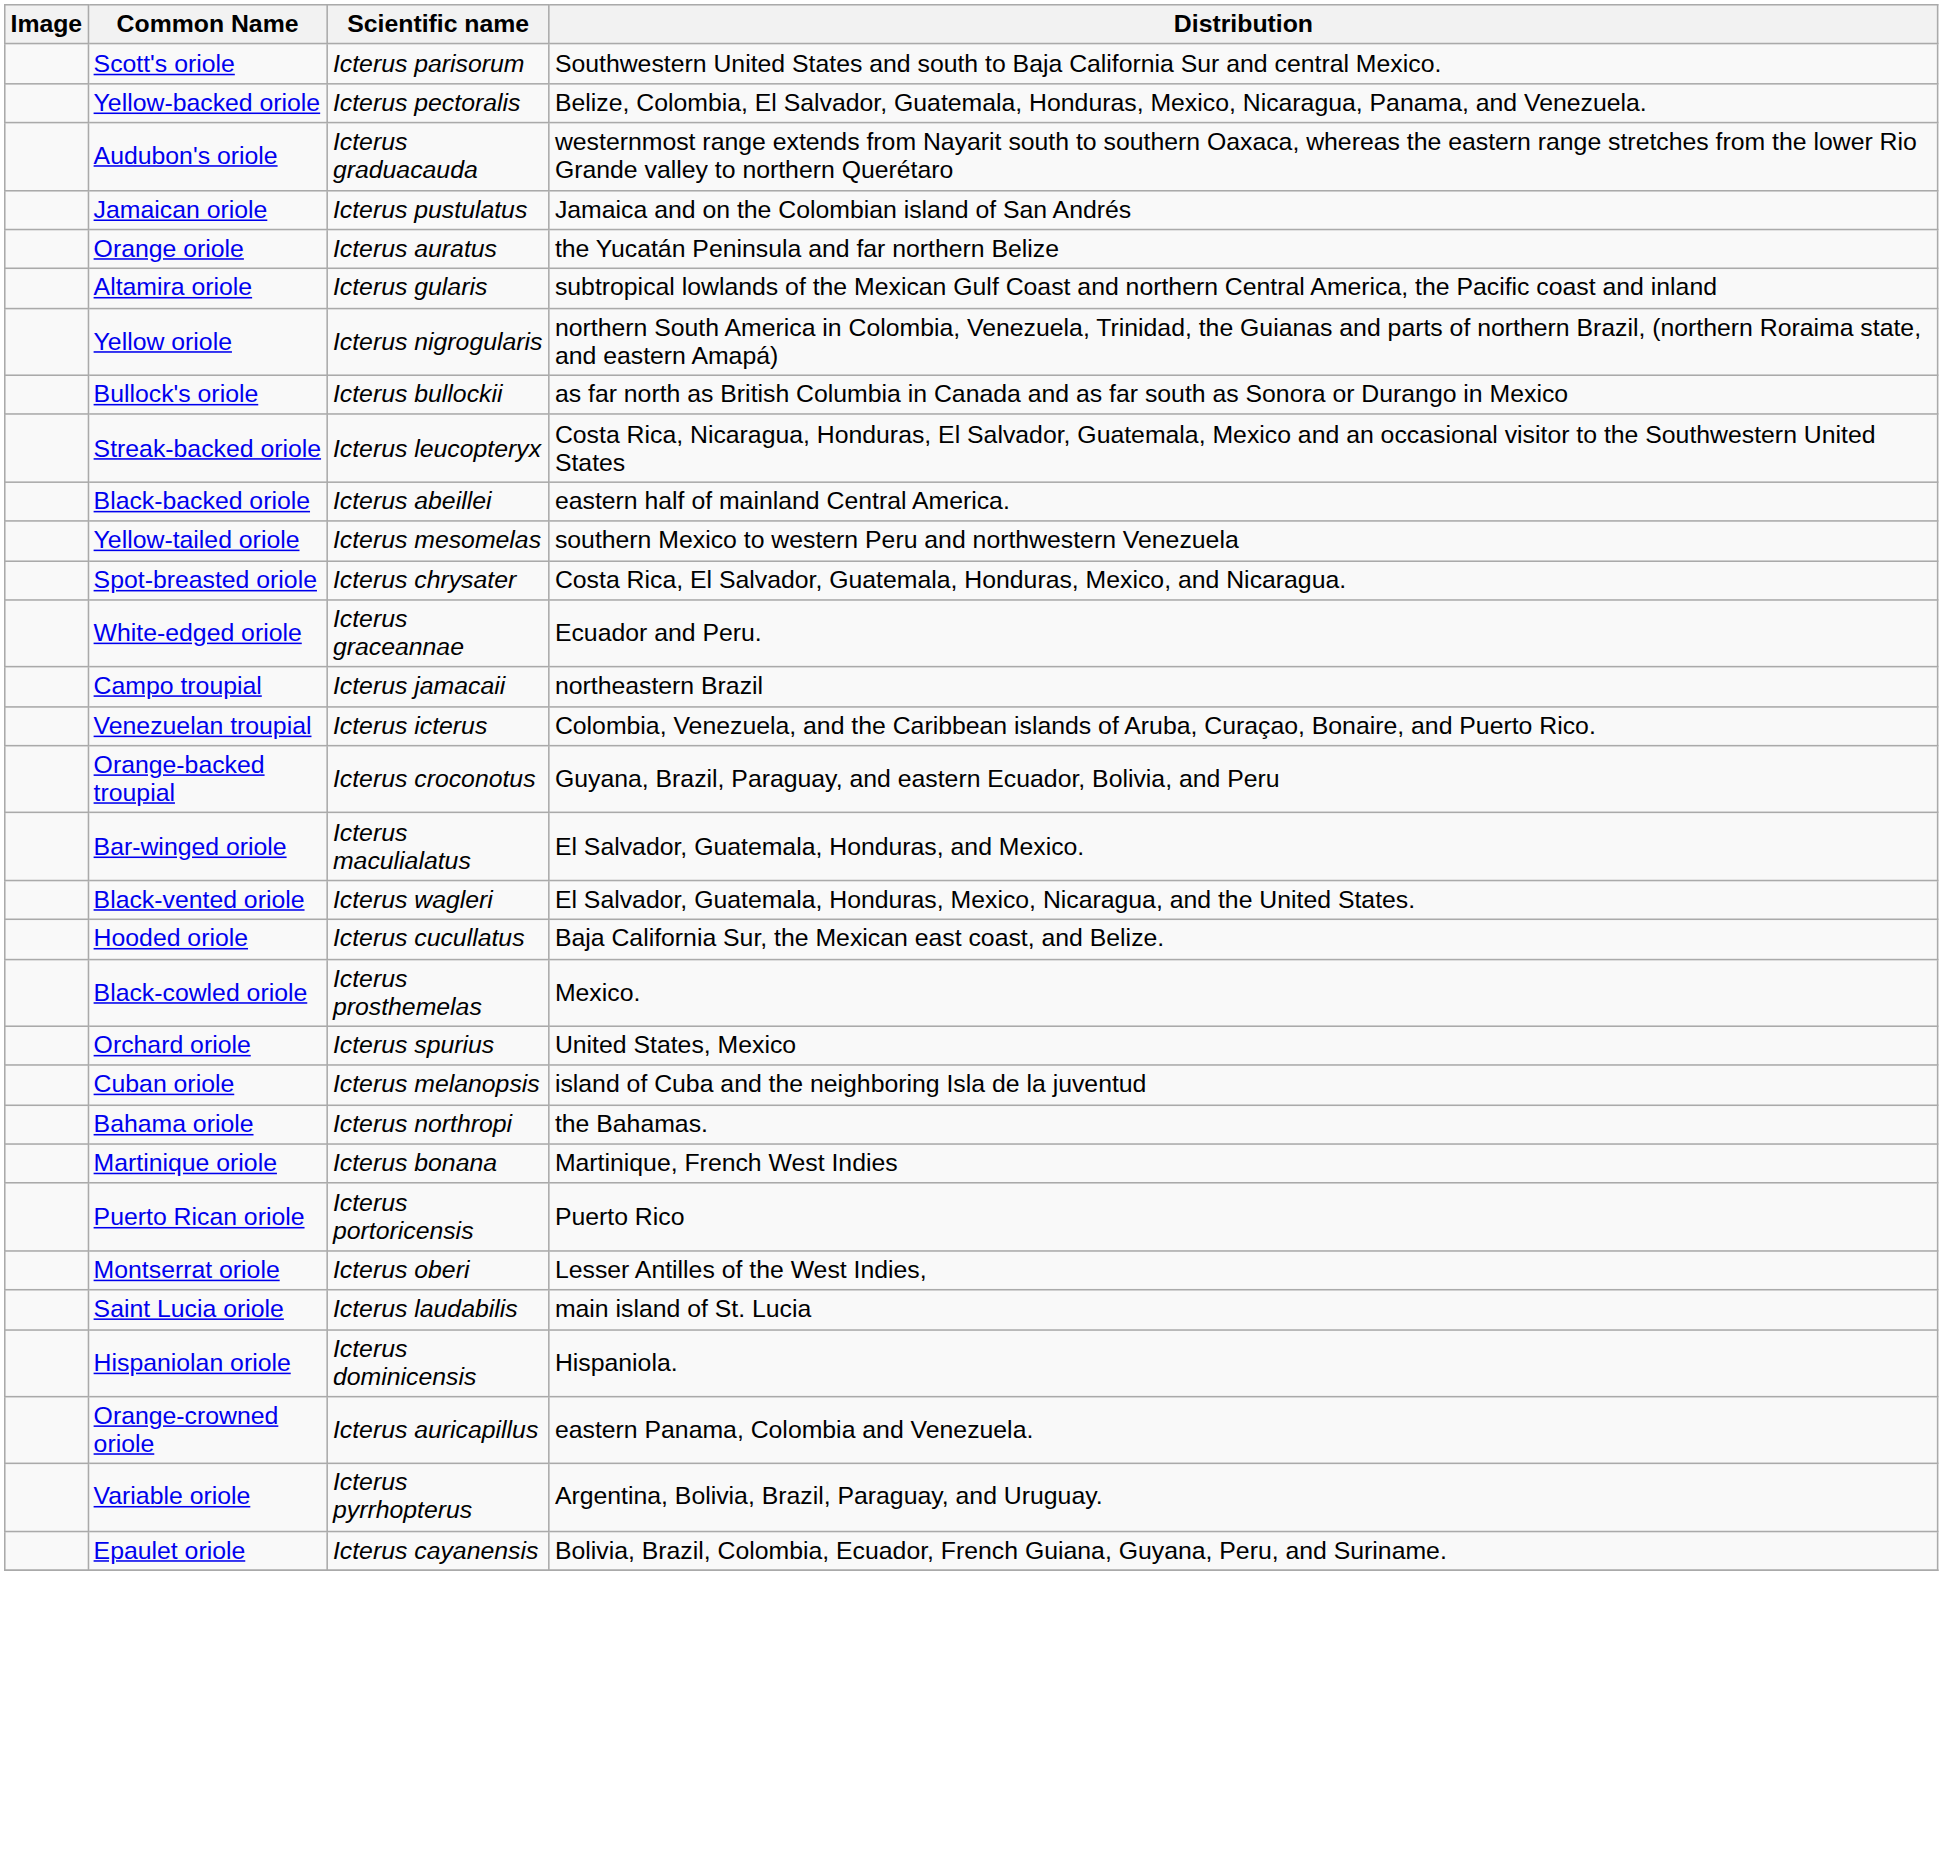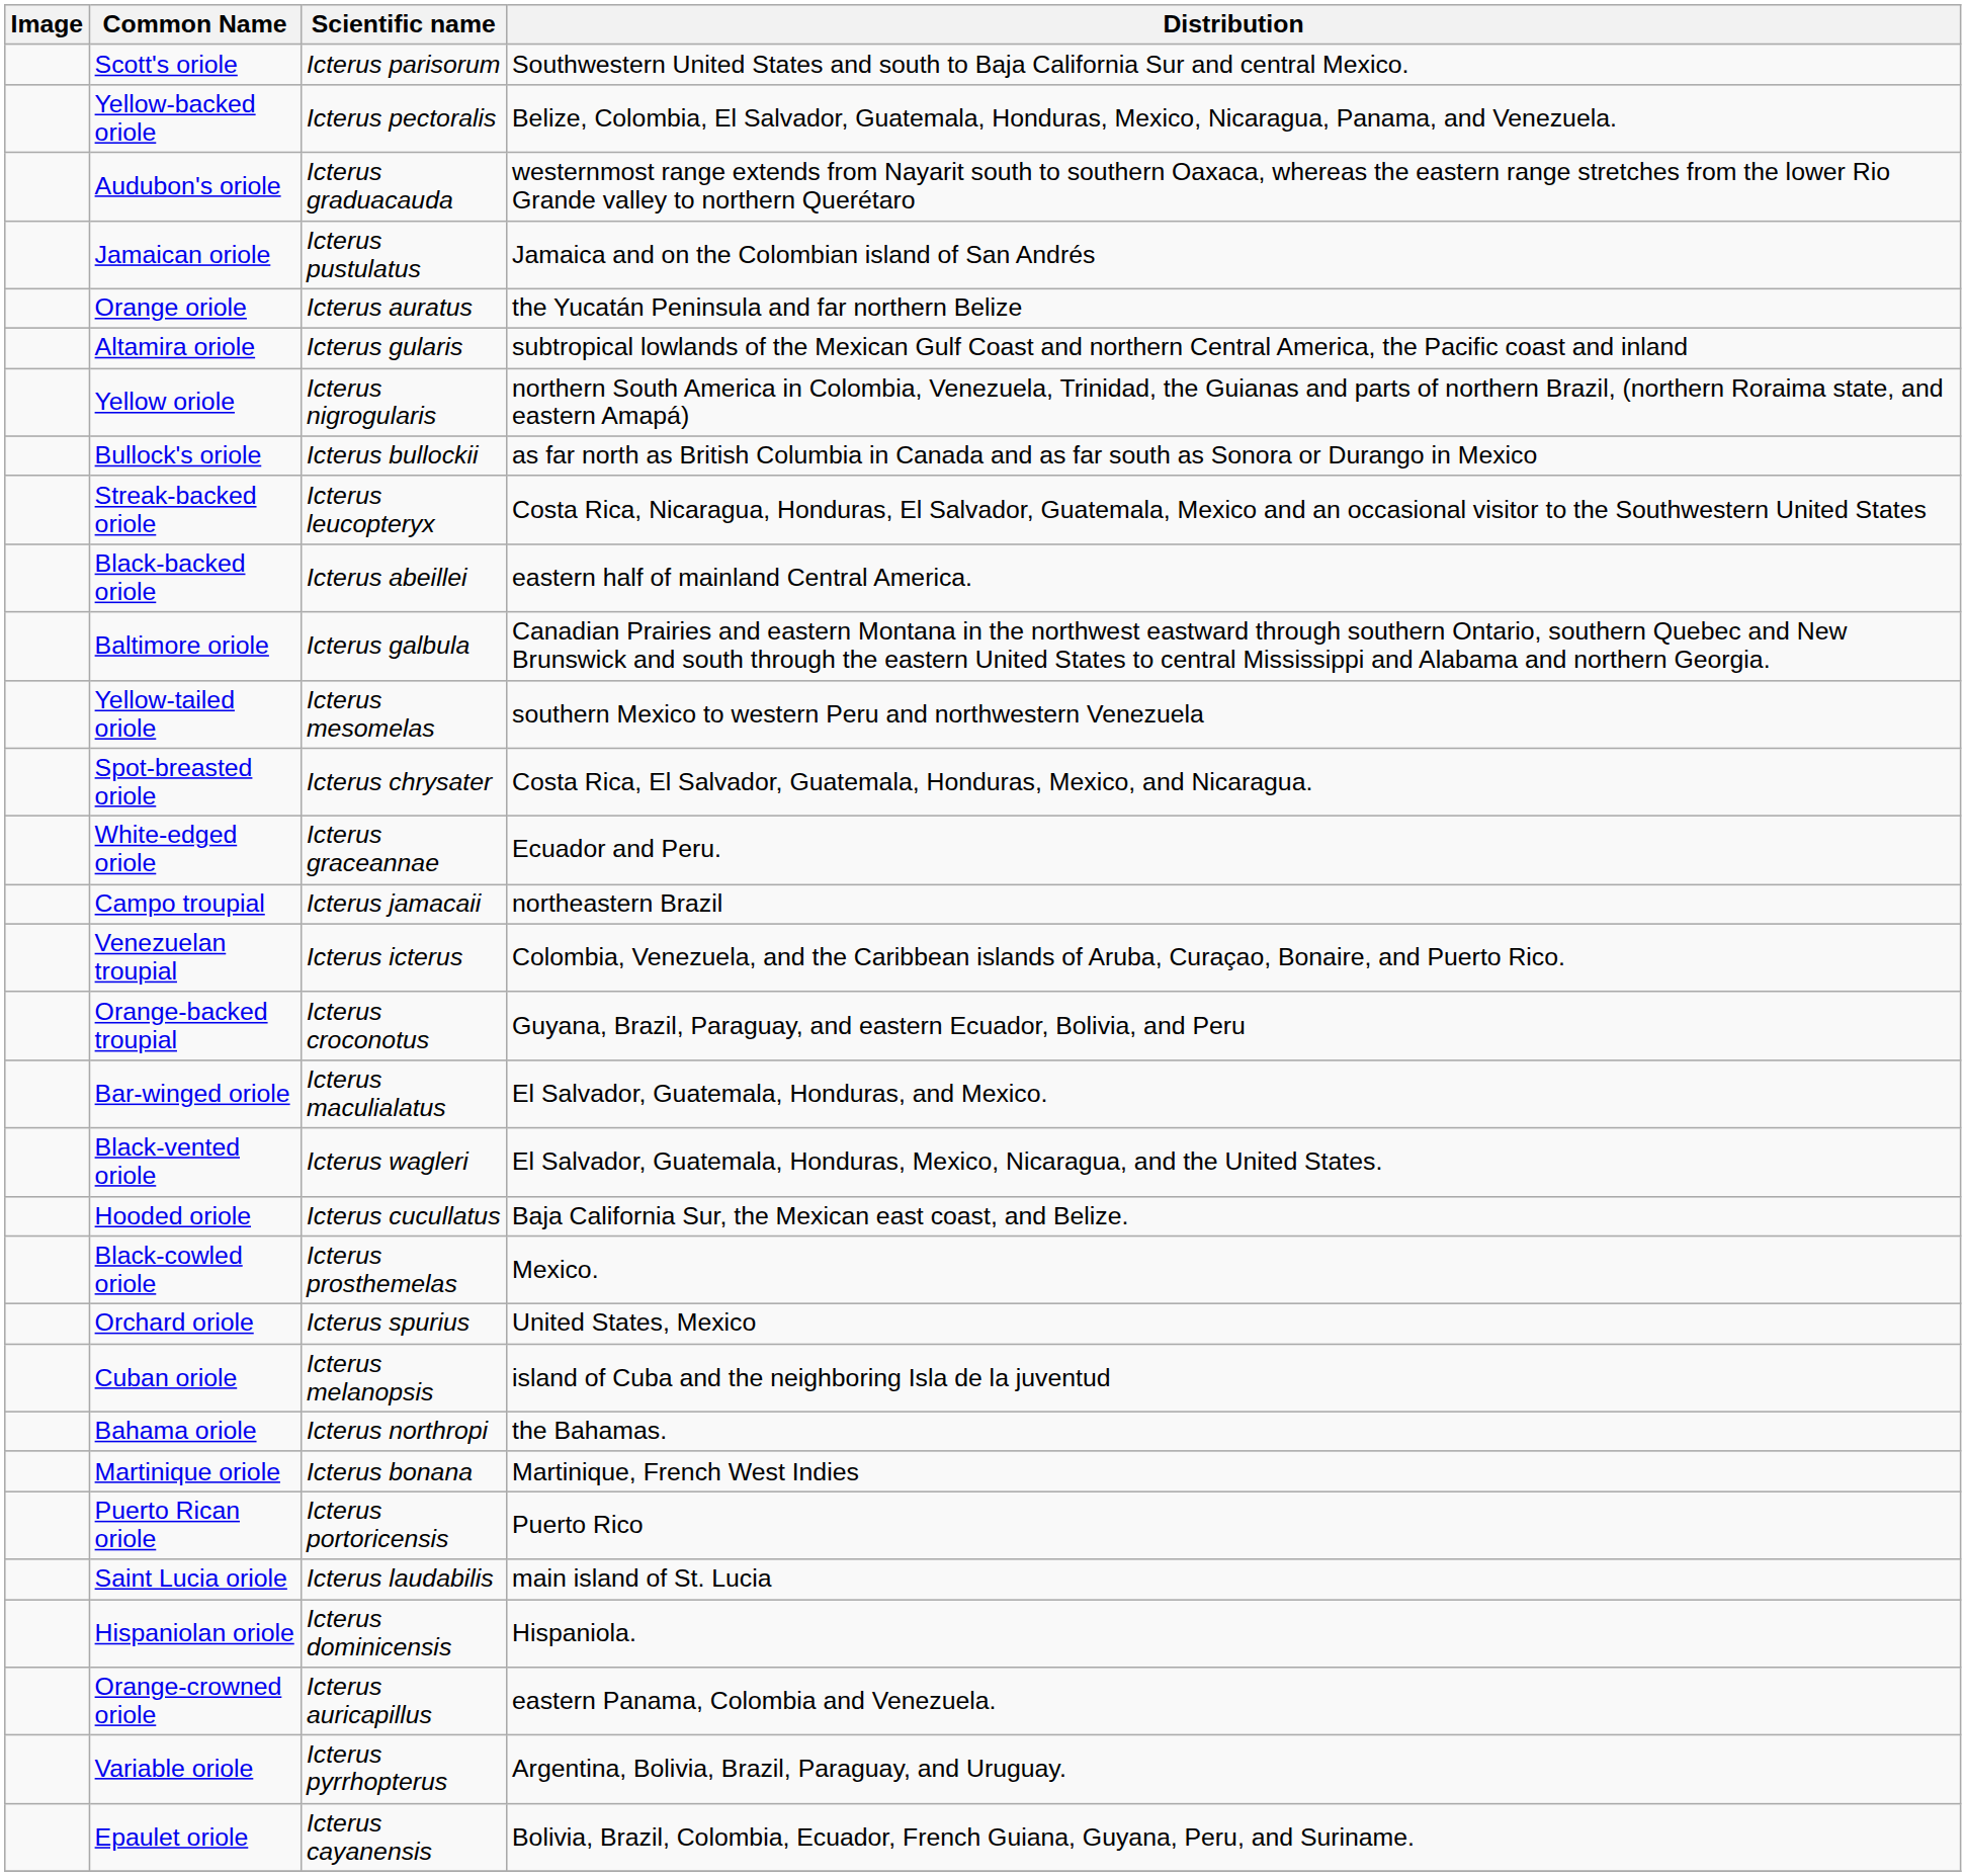+ row: Baltimore oriole | Icterus galbula | Canadian Prairies and eastern Montana in the northwest eastward through southern Ontario, southern Quebec and New Brunswick and south through the eastern United States to central Mississippi and Alabama and northern Georgia.
- row: Montserrat oriole | Icterus oberi | Lesser Antilles of the West Indies,
